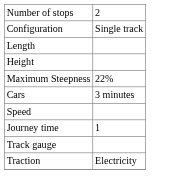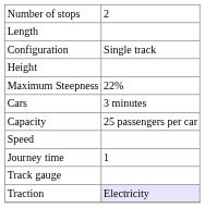rows swapped: Configuration <-> Length
+ row: Capacity | 25 passengers per car
Traction | column 2: no background -> lavender background
